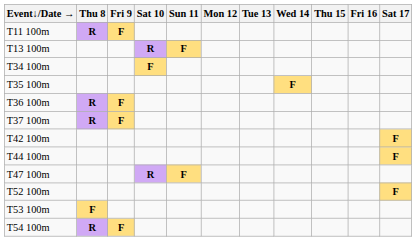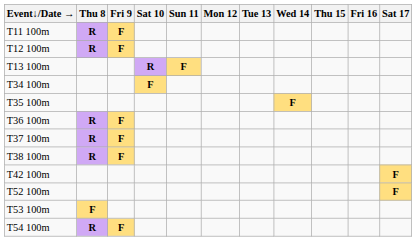+ row: T12 100m | R | F
+ row: T38 100m | R | F
- row: T44 100m | F
- row: T47 100m | R | F
